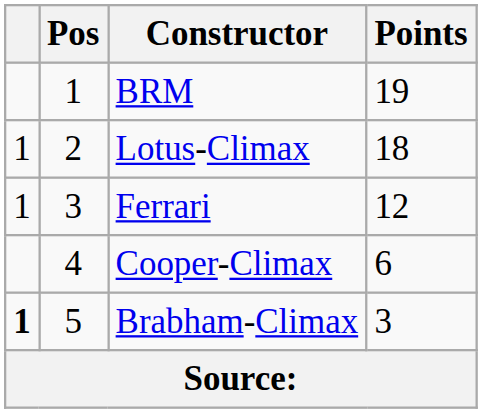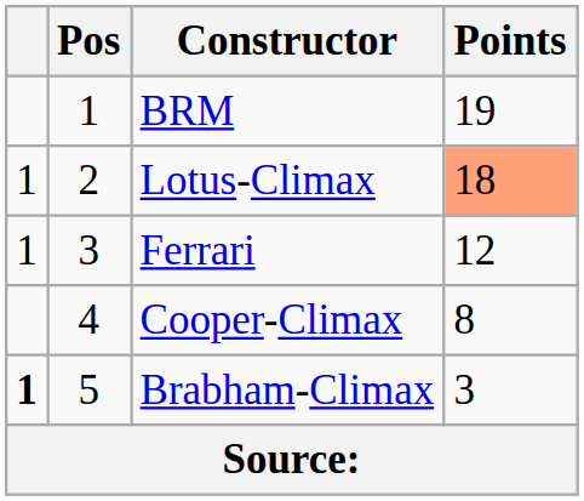Lotus-Climax | Points: no background -> lightsalmon background
Cooper-Climax | Points: 6 -> 8
